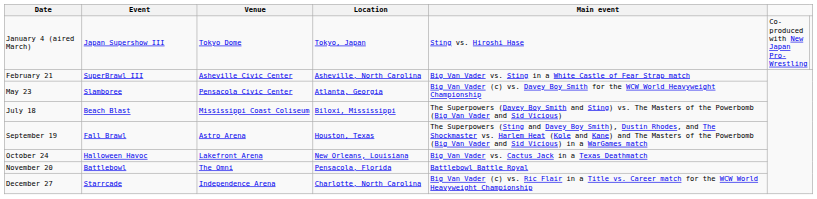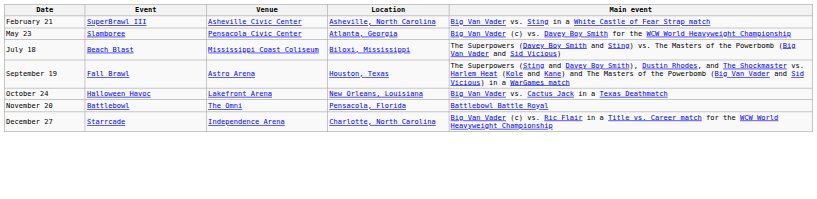- row: January 4 (aired March) | Japan Supershow III | Tokyo Dome | Tokyo, Japan | Sting vs. Hiroshi Hase | Co-produced with New Japan Pro-Wrestling
